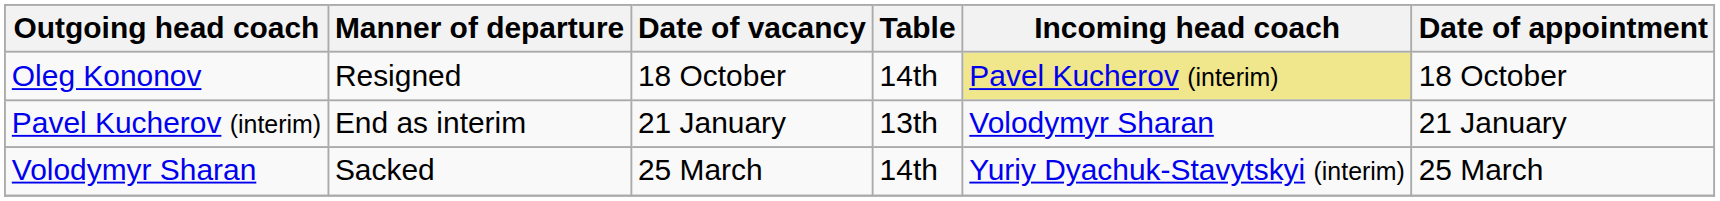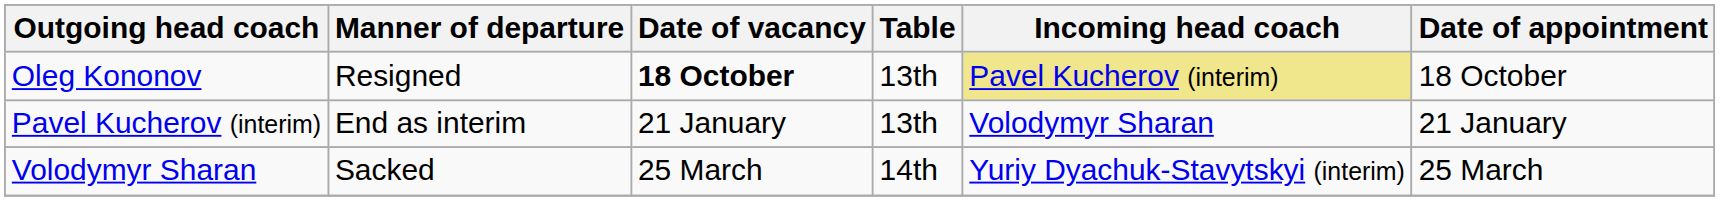Oleg Kononov | Date of vacancy: normal -> bold
Oleg Kononov | Table: 14th -> 13th
